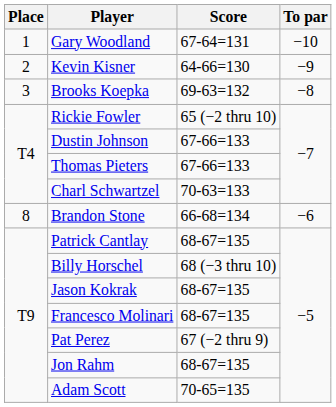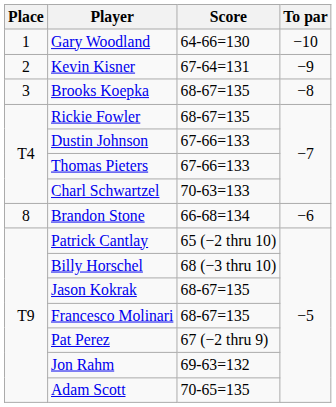Gary Woodland | Score: 67-64=131 -> 64-66=130
Kevin Kisner | Score: 64-66=130 -> 67-64=131
Brooks Koepka | Score: 69-63=132 -> 68-67=135
Rickie Fowler | Score: 65 (−2 thru 10) -> 68-67=135
Patrick Cantlay | Score: 68-67=135 -> 65 (−2 thru 10)
Jon Rahm | Score: 68-67=135 -> 69-63=132
